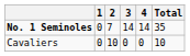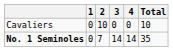rows swapped: No. 1 Seminoles <-> Cavaliers
